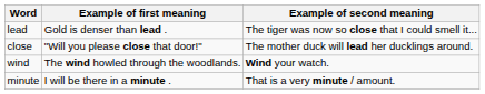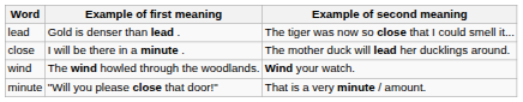close | Example of first meaning: "Will you please close that door!" -> I will be there in a minute .
minute | Example of first meaning: I will be there in a minute . -> "Will you please close that door!"
